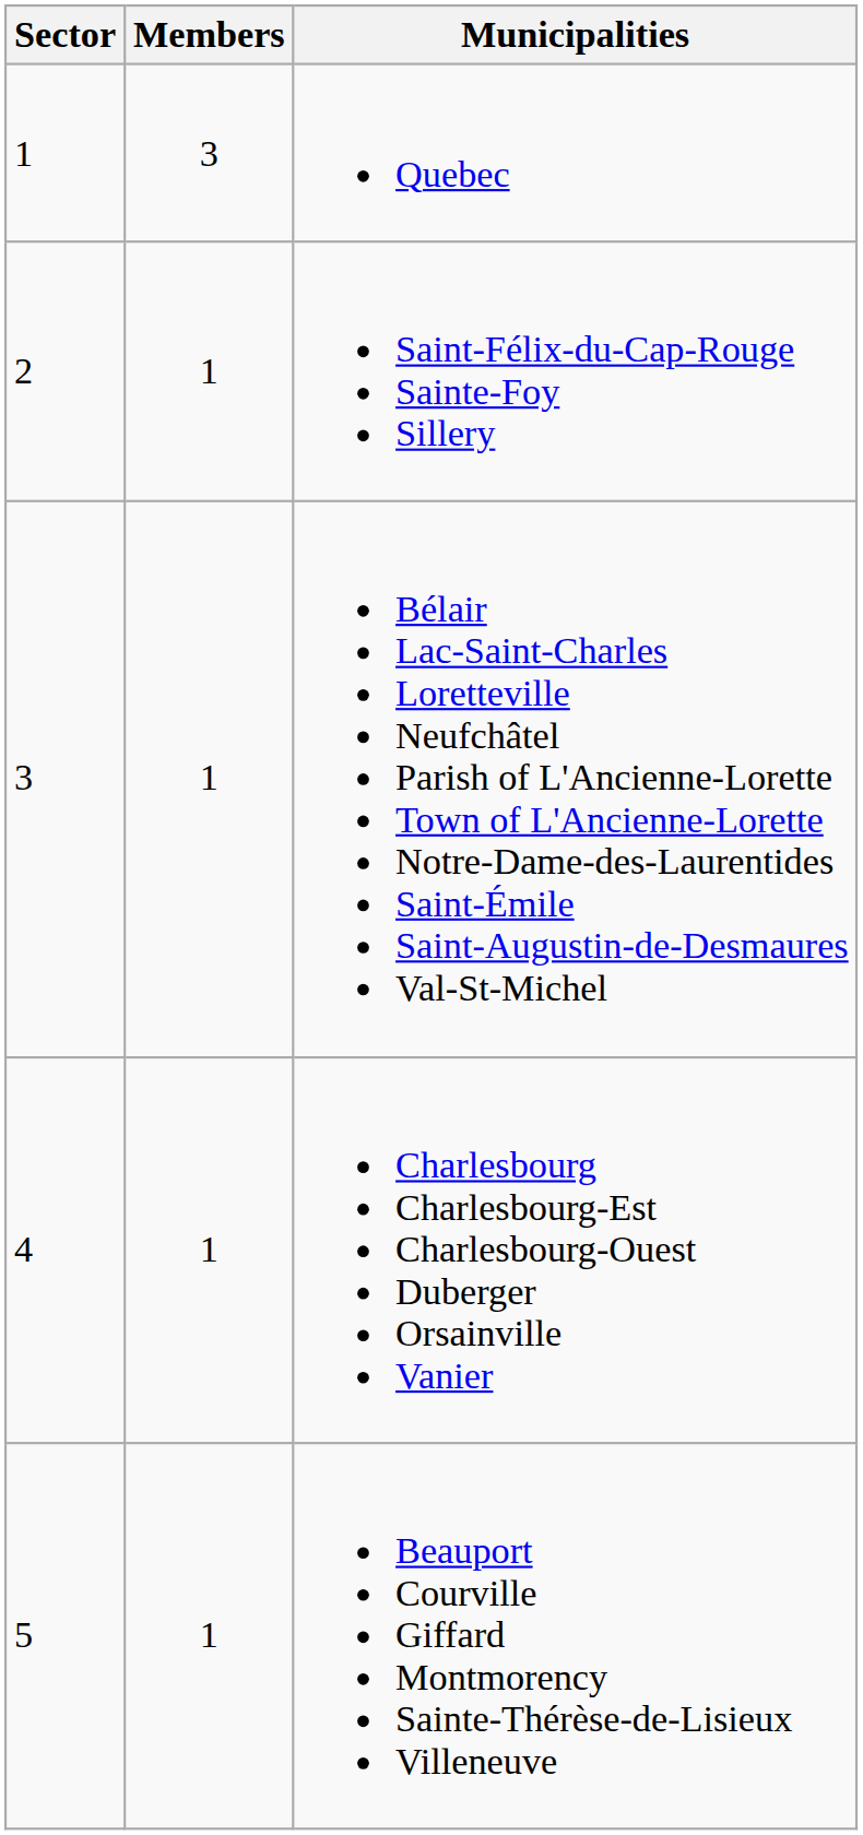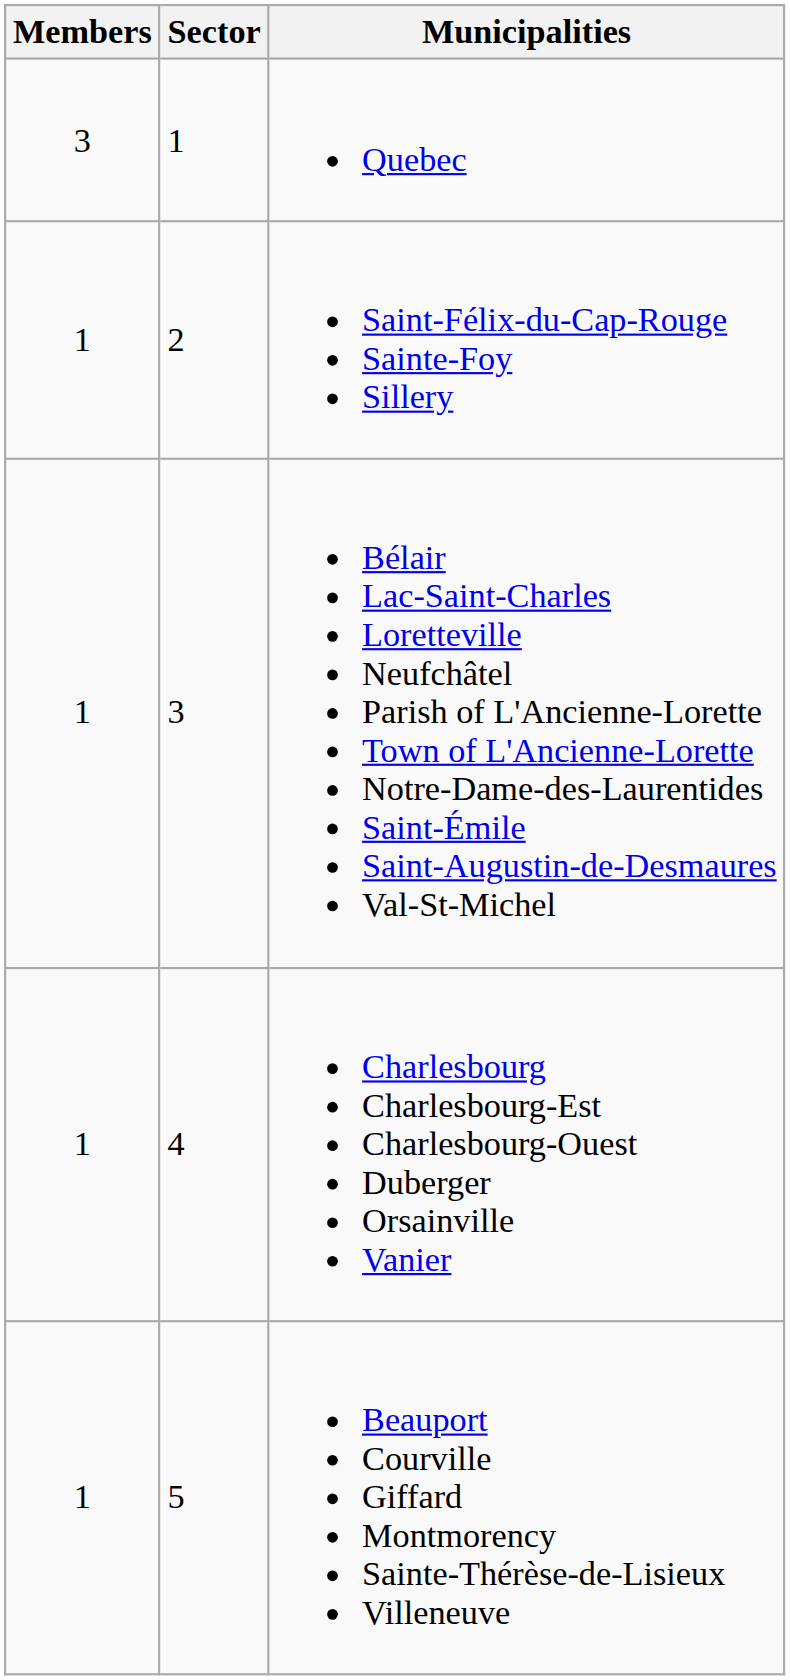columns swapped: Sector <-> Members
